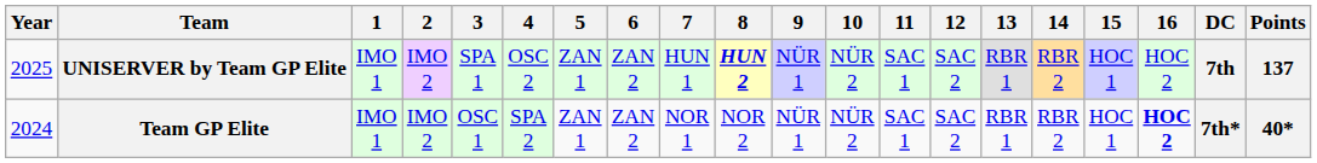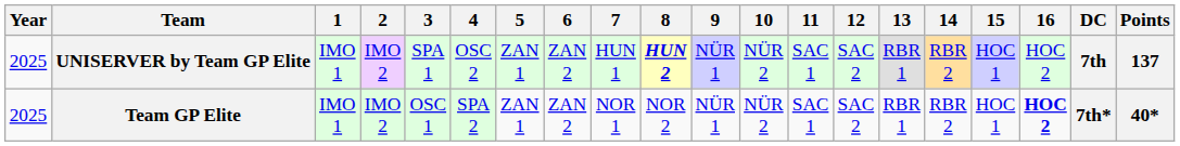Team GP Elite | Year: 2024 -> 2025
